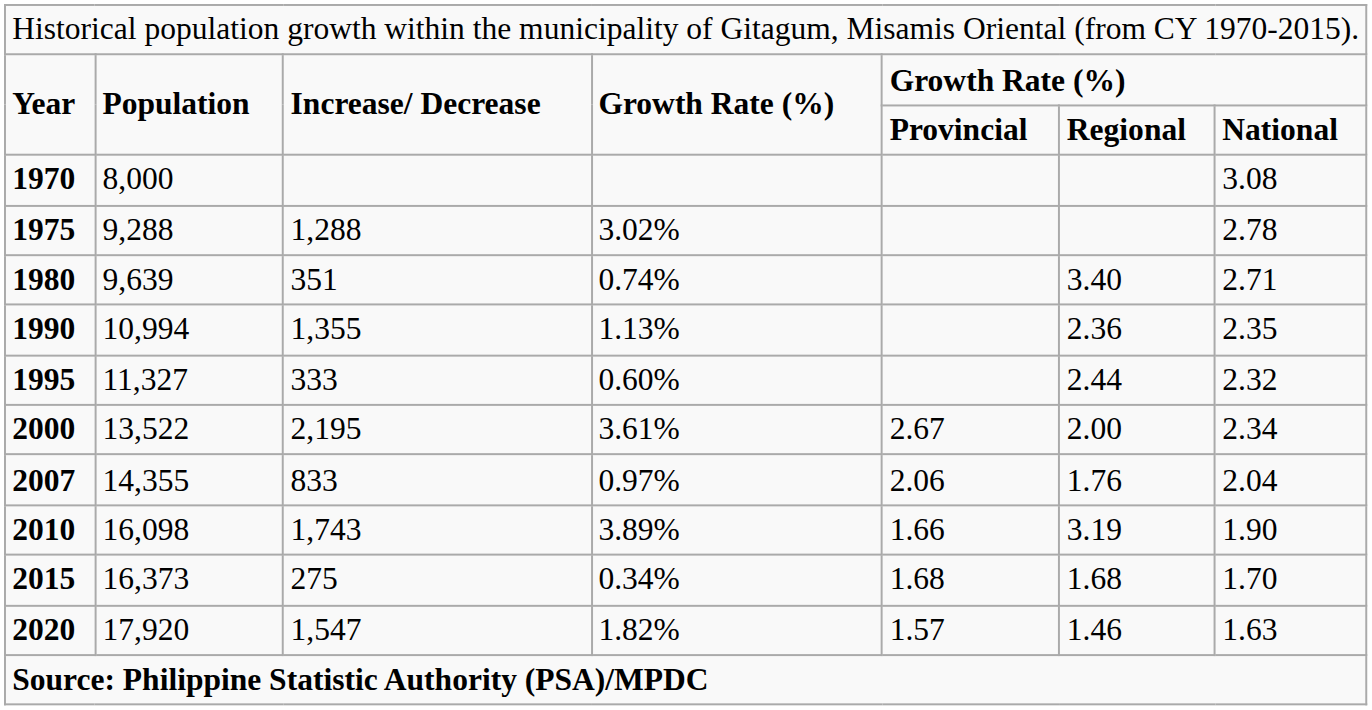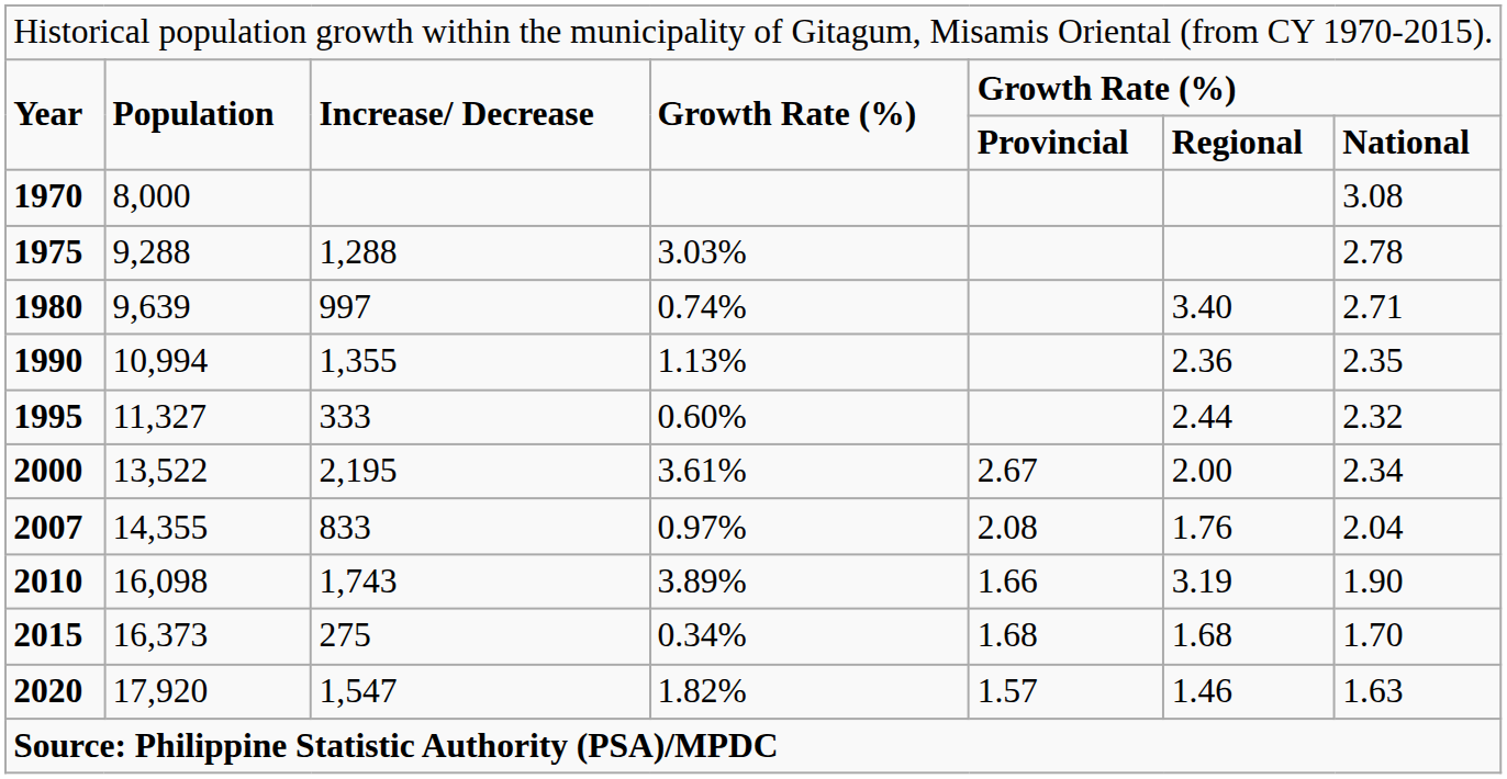1975 | column 4: 3.02% -> 3.03%
1980 | column 3: 351 -> 997
2007 | column 5: 2.06 -> 2.08
